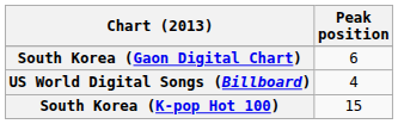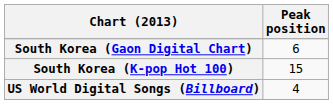rows swapped: South Korea (K-pop Hot 100) <-> US World Digital Songs (Billboard)
